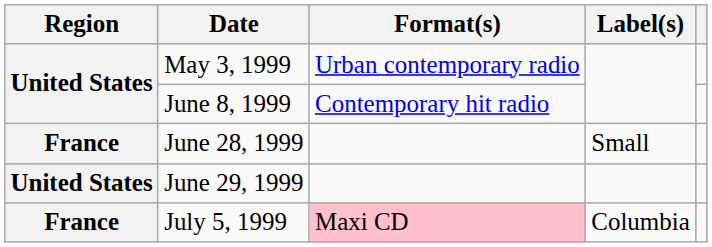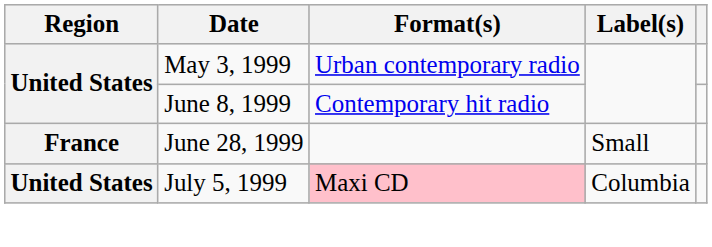- row: United States | June 29, 1999
July 5, 1999 | Region: France -> United States
